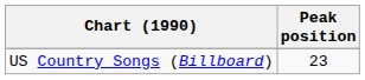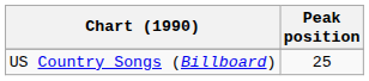US Country Songs (Billboard) | Peak position: 23 -> 25
